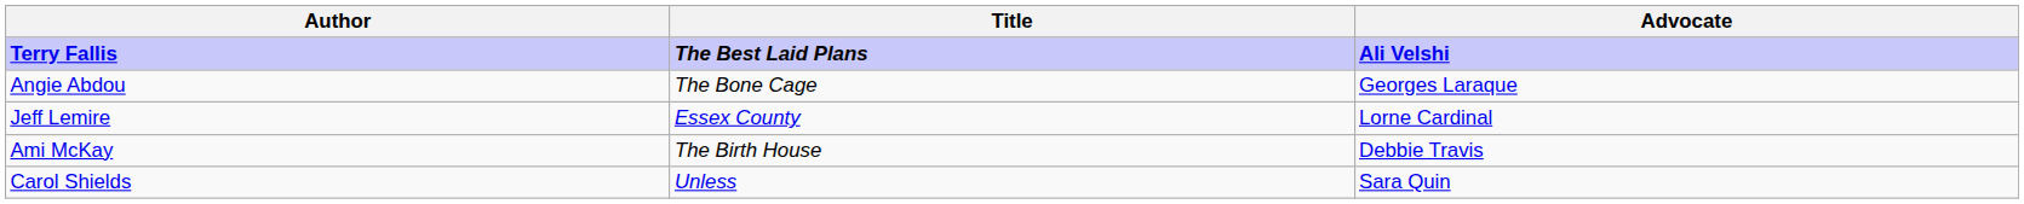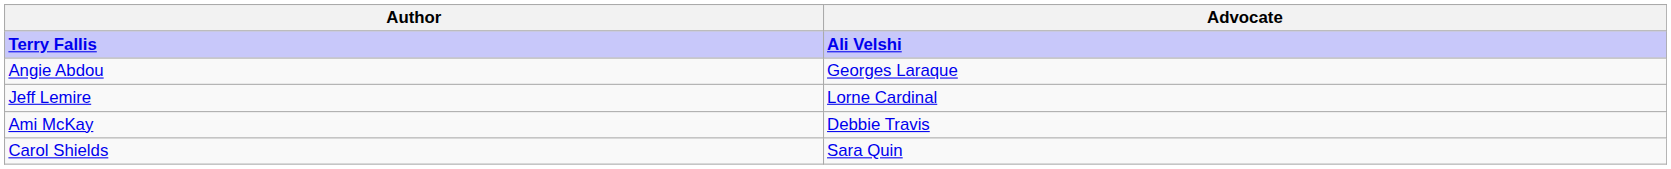- column: Title | The Best Laid Plans | The Bone Cage | Essex County | The Birth House | Unless
